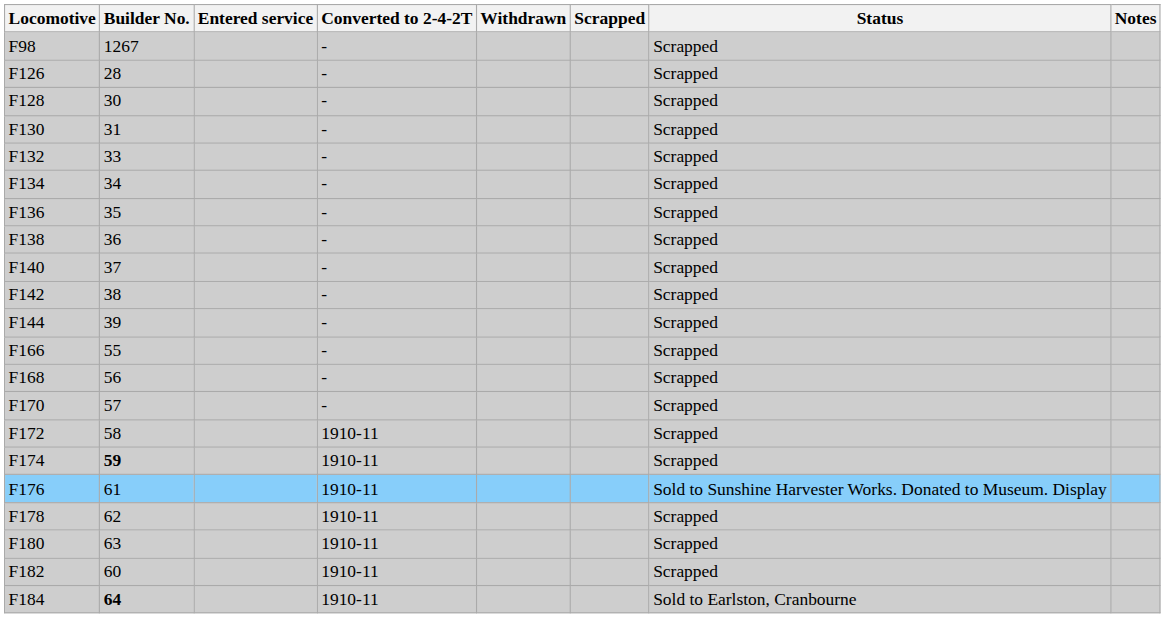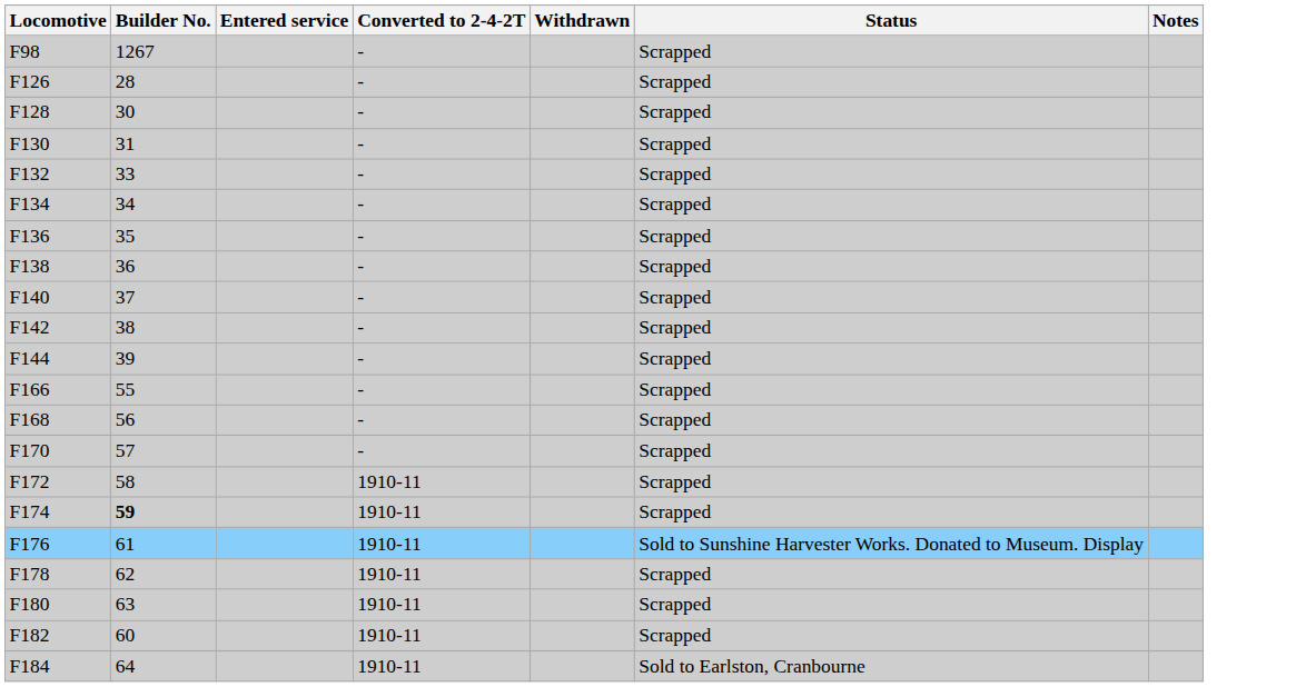- column: Scrapped
F184 | Builder No.: bold -> normal
